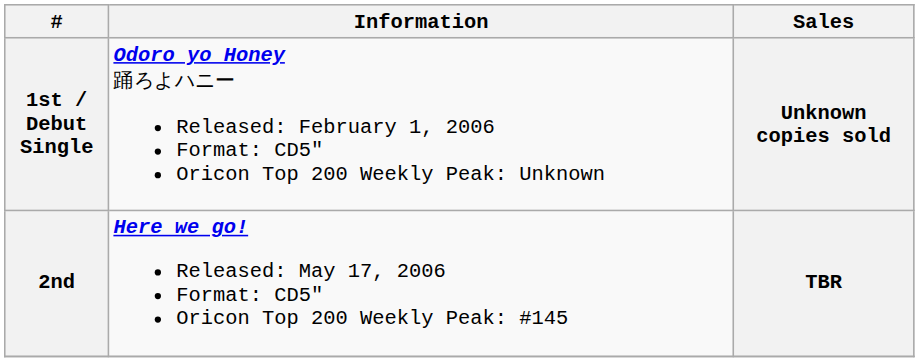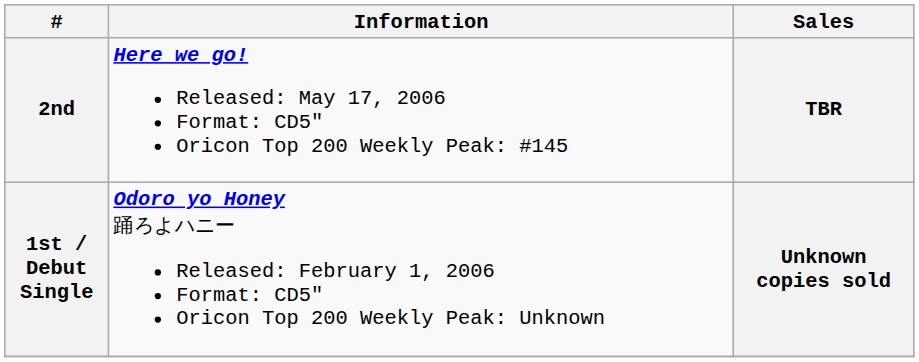rows swapped: 1st / Debut Single <-> 2nd
